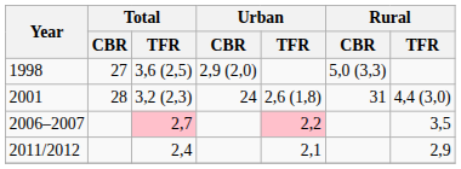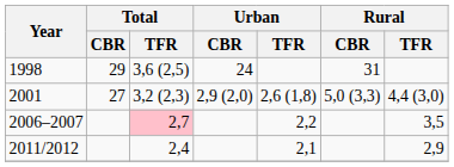1998 | Total / CBR: 27 -> 29
1998 | Urban / CBR: 2,9 (2,0) -> 24
1998 | Rural / CBR: 5,0 (3,3) -> 31
2001 | Total / CBR: 28 -> 27
2001 | Urban / CBR: 24 -> 2,9 (2,0)
2001 | Rural / CBR: 31 -> 5,0 (3,3)
2006–2007 | Urban / TFR: pink background -> no background
